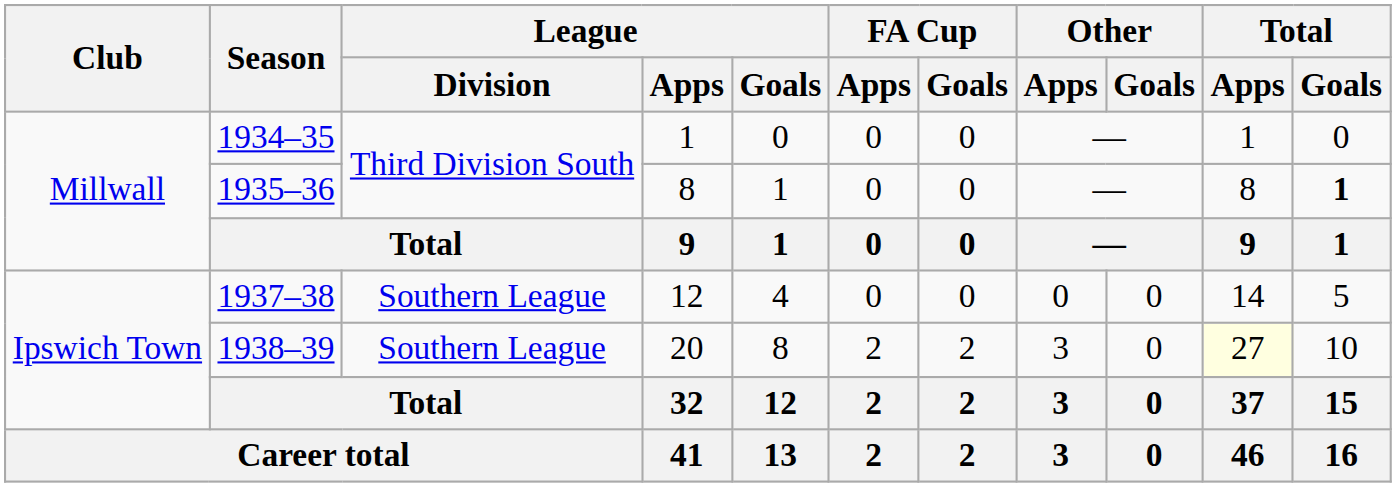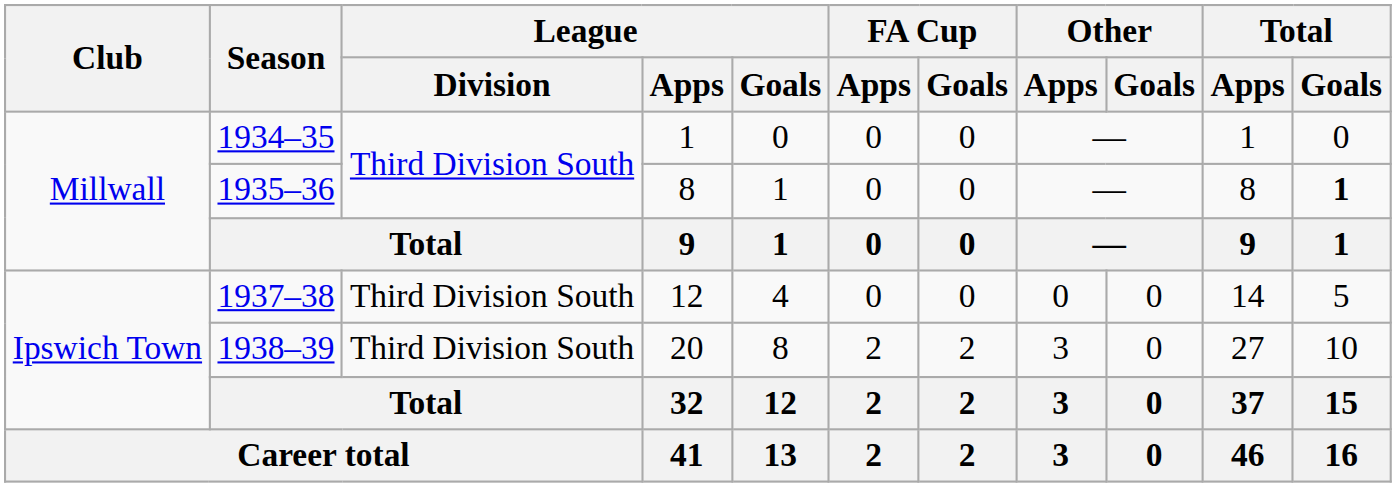1937–38 | League / Division: Southern League -> Third Division South
1938–39 | League / Division: Southern League -> Third Division South
1938–39 | Total / Apps: lightyellow background -> no background
